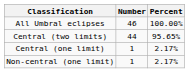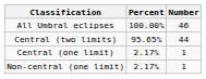columns swapped: Number <-> Percent
